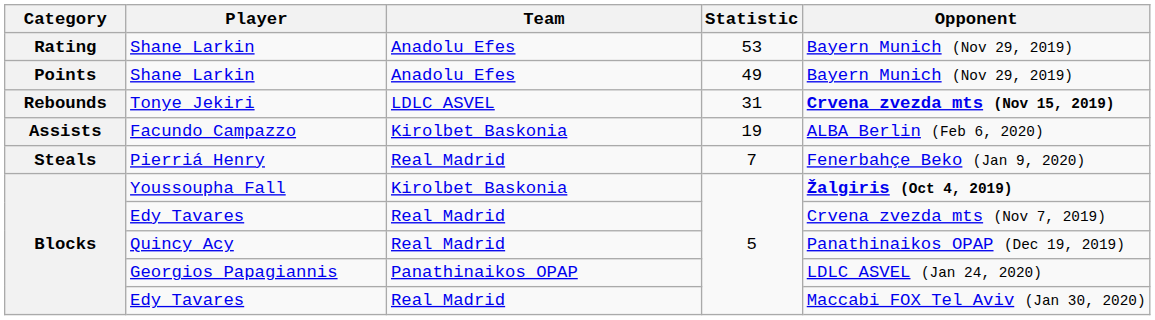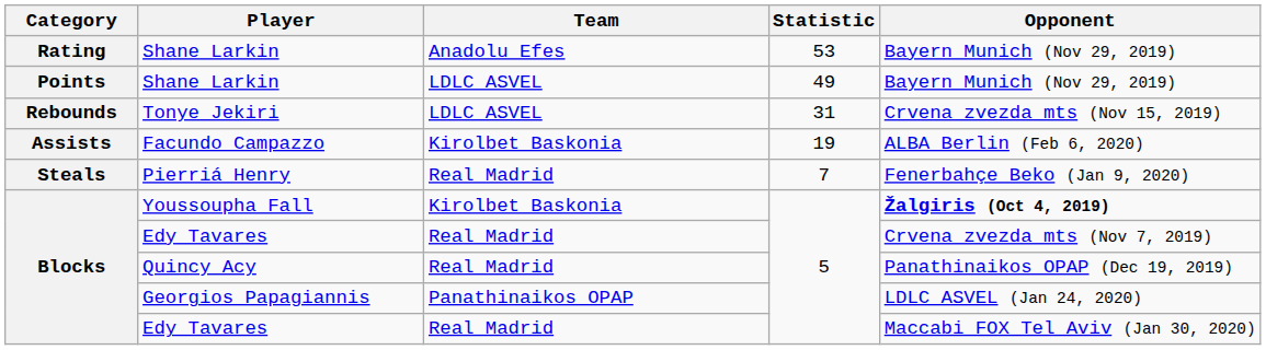Points / Shane Larkin | Team: Anadolu Efes -> LDLC ASVEL
Tonye Jekiri | Opponent: bold -> normal
